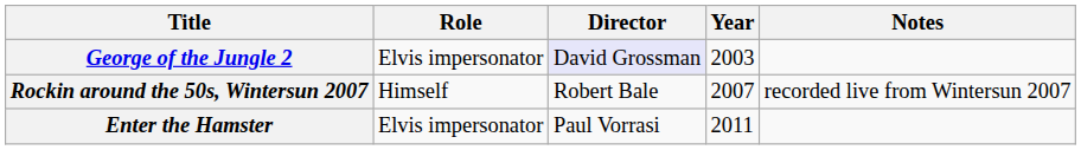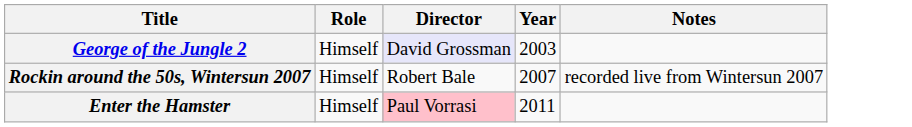George of the Jungle 2 | Role: Elvis impersonator -> Himself
Enter the Hamster | Role: Elvis impersonator -> Himself
Enter the Hamster | Director: no background -> pink background
